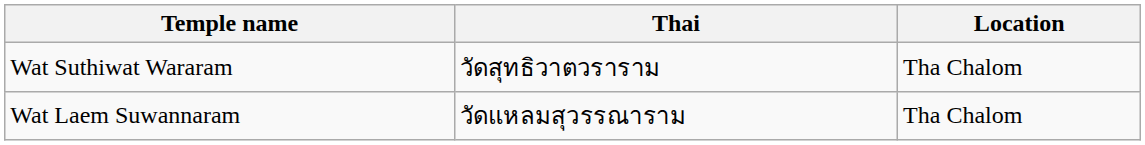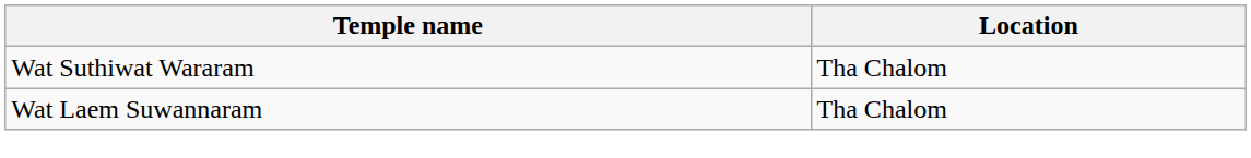- column: Thai | วัดสุทธิวาตวราราม | วัดแหลมสุวรรณาราม
